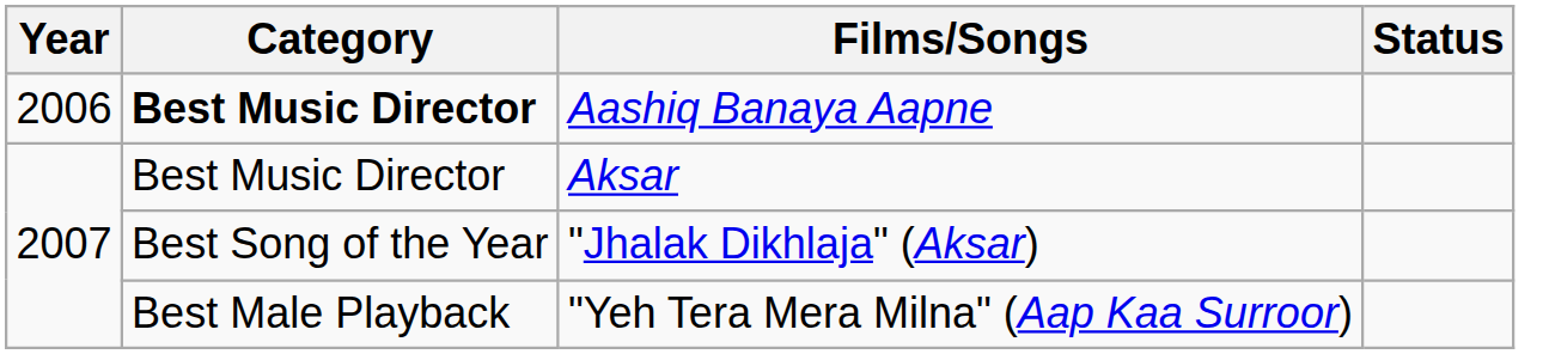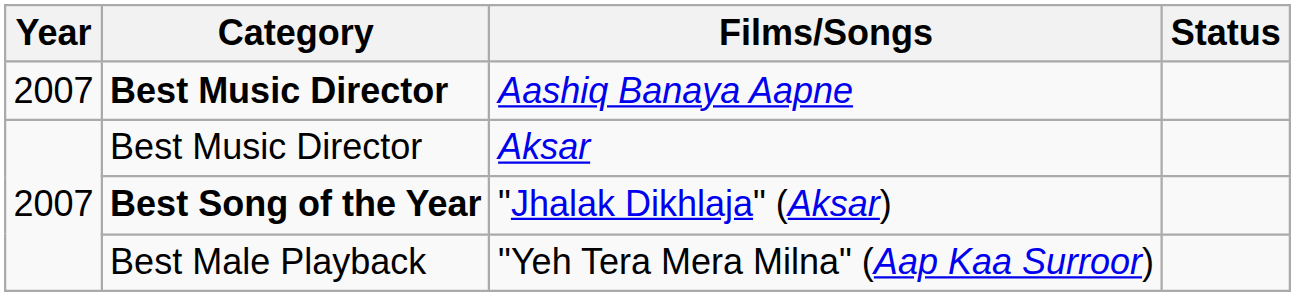Aashiq Banaya Aapne | Year: 2006 -> 2007
"Jhalak Dikhlaja" (Aksar) | Category: normal -> bold
